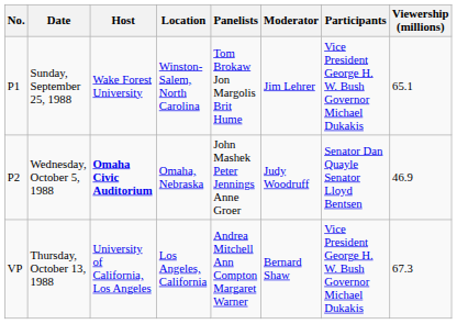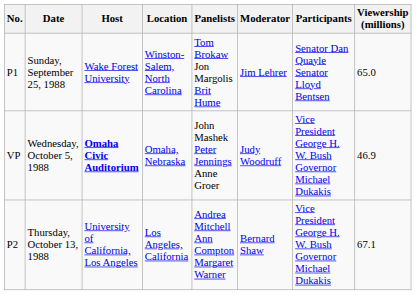Sunday, September 25, 1988 | Participants: Vice President George H. W. Bush Governor Michael Dukakis -> Senator Dan Quayle Senator Lloyd Bentsen
Sunday, September 25, 1988 | Viewership (millions): 65.1 -> 65.0
Wednesday, October 5, 1988 | No.: P2 -> VP
Wednesday, October 5, 1988 | Participants: Senator Dan Quayle Senator Lloyd Bentsen -> Vice President George H. W. Bush Governor Michael Dukakis
Thursday, October 13, 1988 | No.: VP -> P2
Thursday, October 13, 1988 | Viewership (millions): 67.3 -> 67.1
